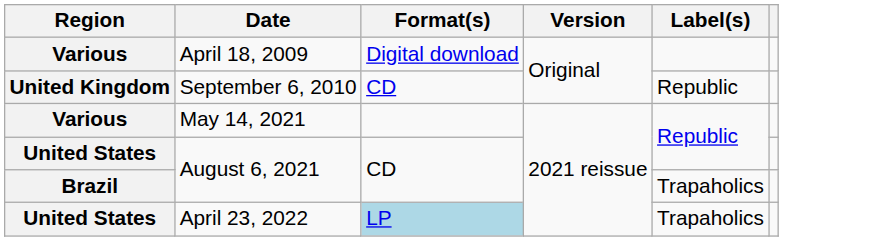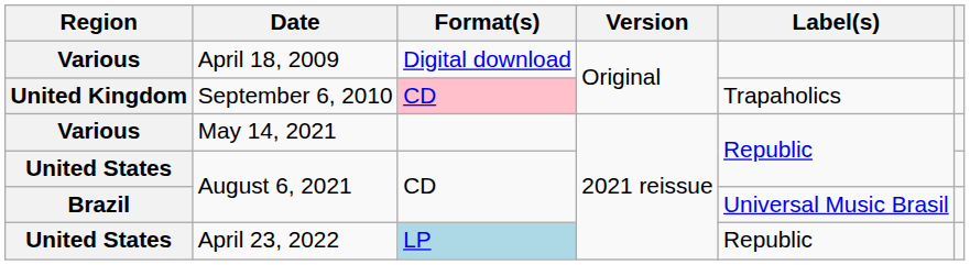September 6, 2010 | Format(s): no background -> pink background
September 6, 2010 | Label(s): Republic -> Trapaholics
Brazil / August 6, 2021 | Label(s): Trapaholics -> Universal Music Brasil
April 23, 2022 | Label(s): Trapaholics -> Republic
